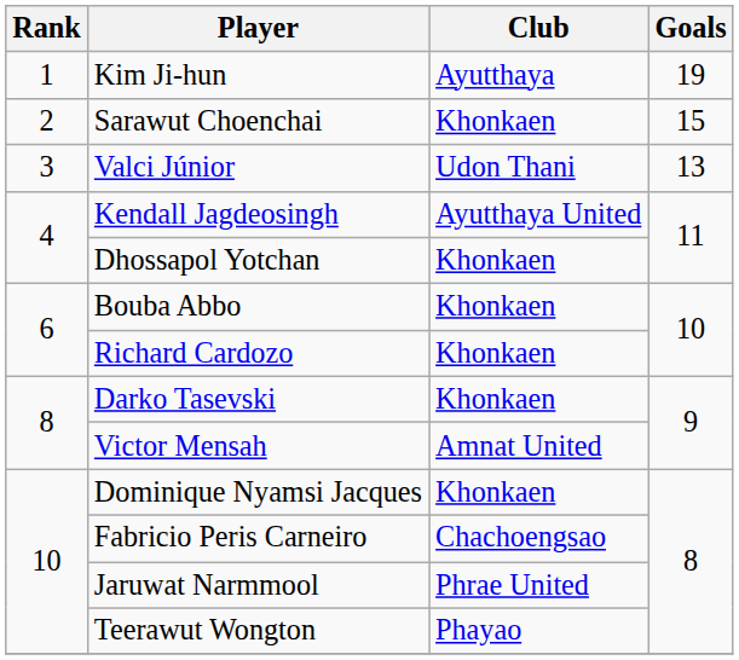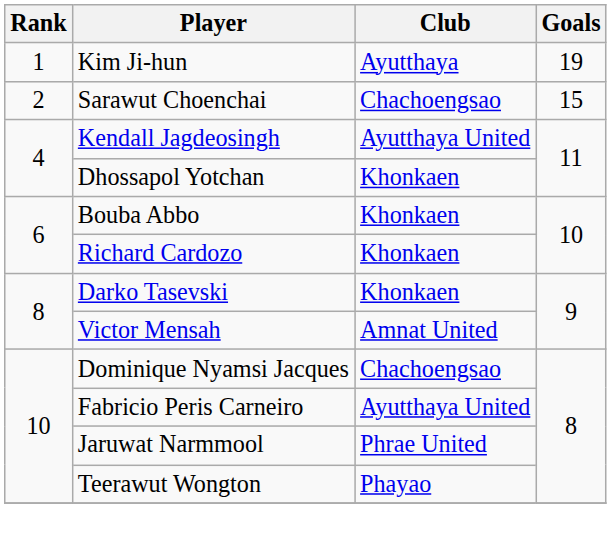Sarawut Choenchai | Club: Khonkaen -> Chachoengsao
- row: 3 | Valci Júnior | Udon Thani | 13
Dominique Nyamsi Jacques | Club: Khonkaen -> Chachoengsao
Fabricio Peris Carneiro | Club: Chachoengsao -> Ayutthaya United
